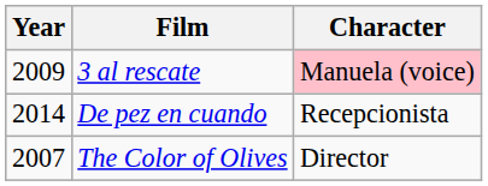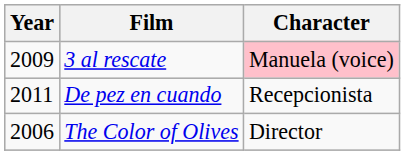De pez en cuando | Year: 2014 -> 2011
The Color of Olives | Year: 2007 -> 2006
